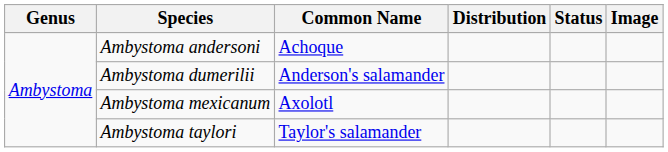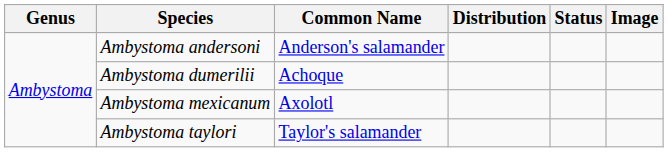Ambystoma andersoni | Common Name: Achoque -> Anderson's salamander
Ambystoma dumerilii | Common Name: Anderson's salamander -> Achoque
